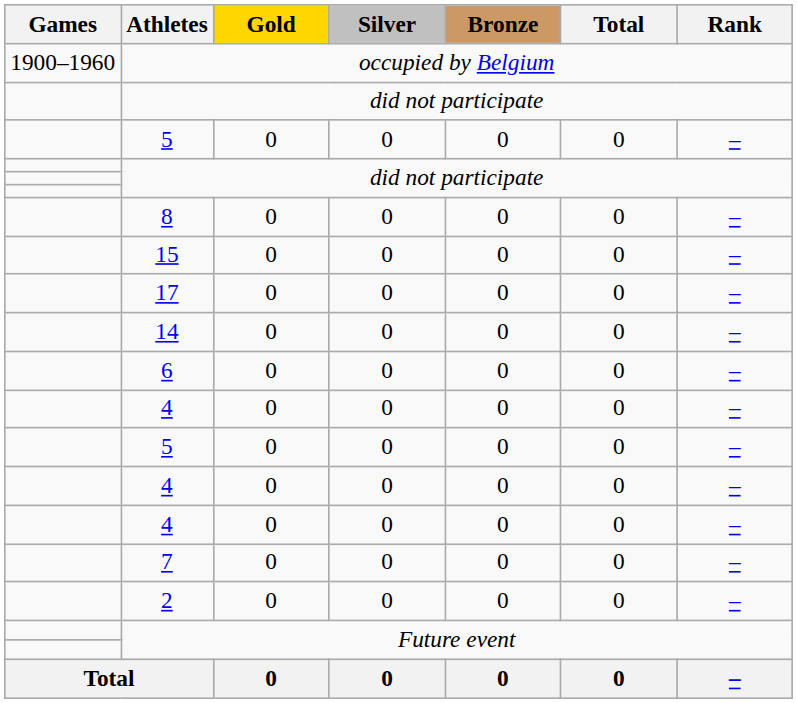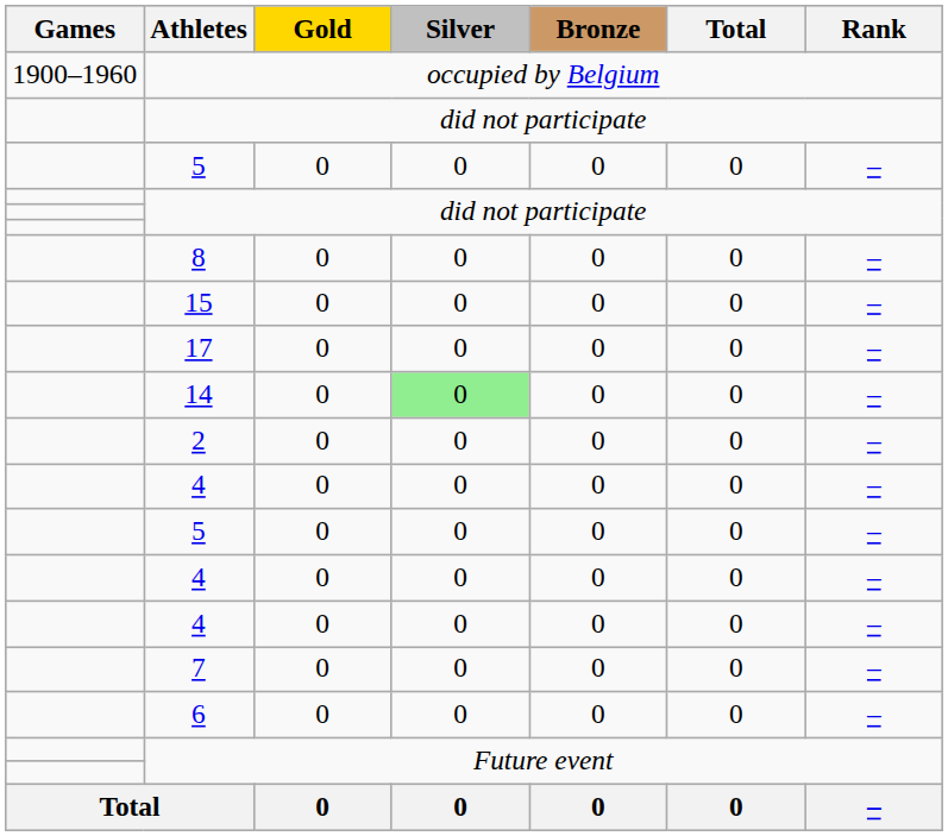14 | Silver: no background -> lightgreen background
rows swapped: 2 <-> 6
